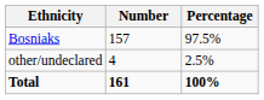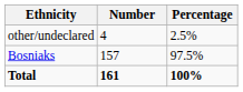rows swapped: Bosniaks <-> other/undeclared
